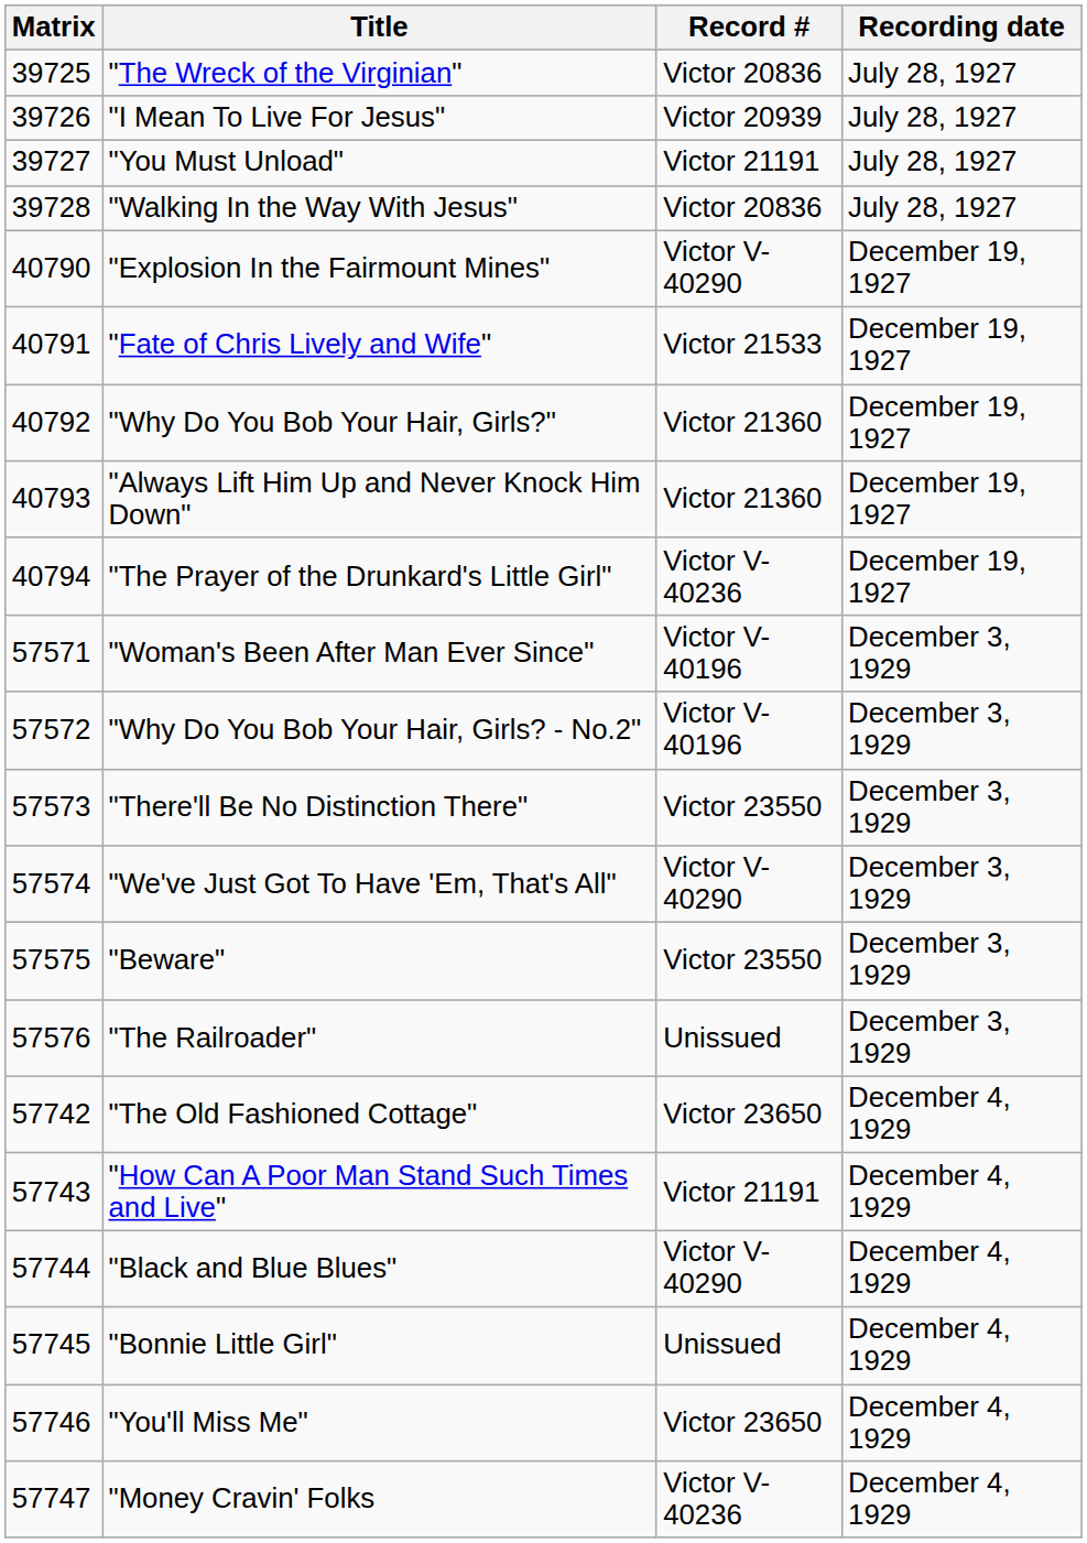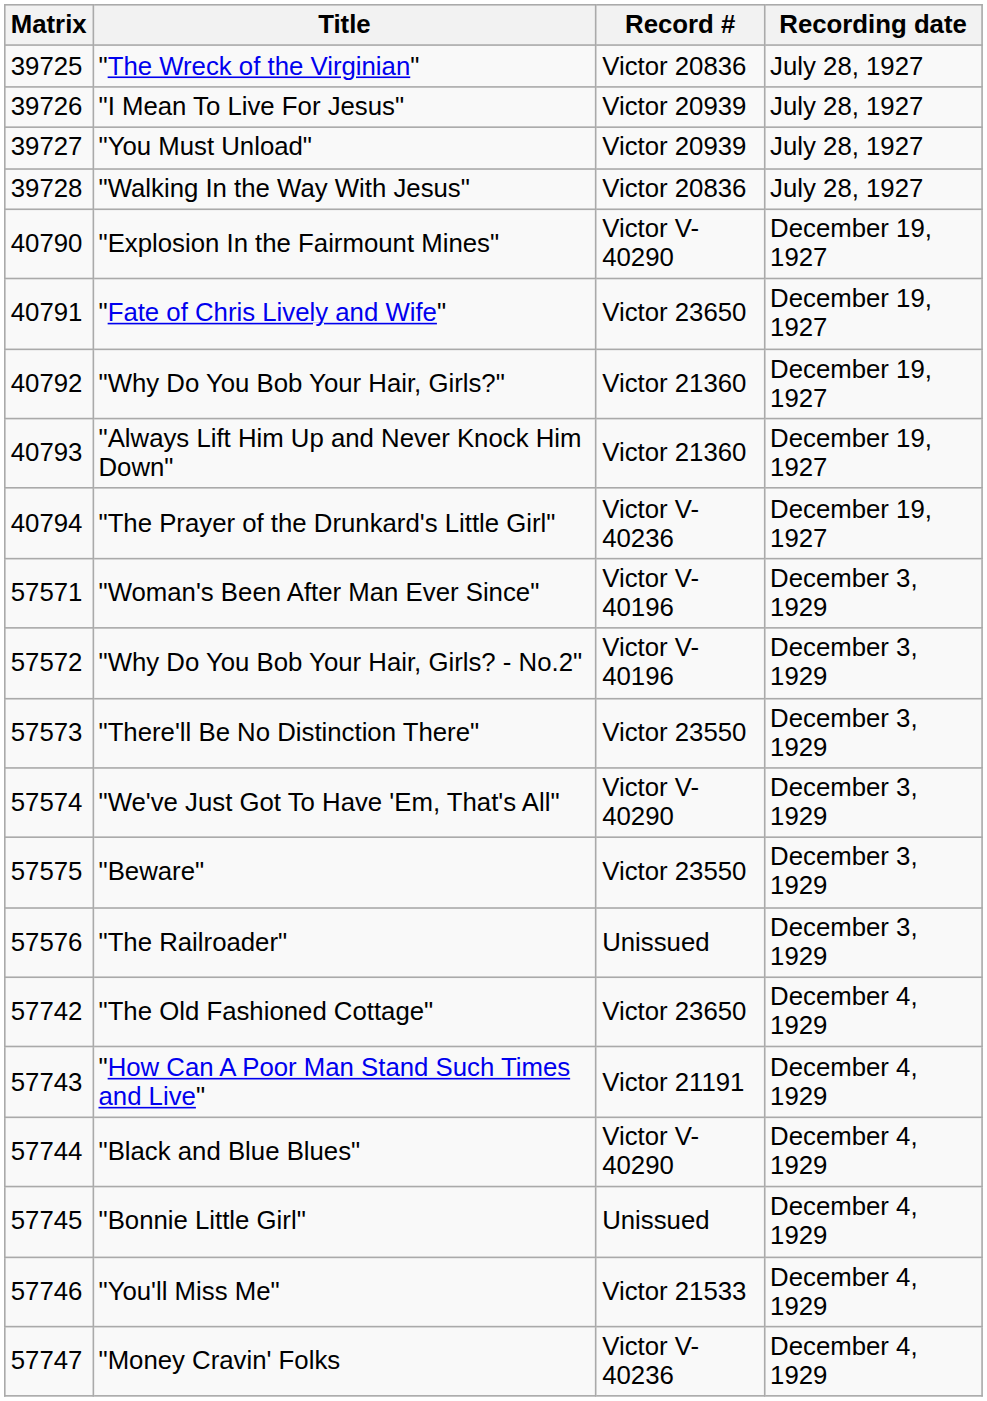"You Must Unload" | Record #: Victor 21191 -> Victor 20939
"Fate of Chris Lively and Wife" | Record #: Victor 21533 -> Victor 23650
"You'll Miss Me" | Record #: Victor 23650 -> Victor 21533
